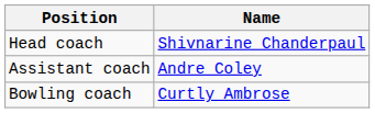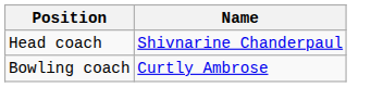- row: Assistant coach | Andre Coley
